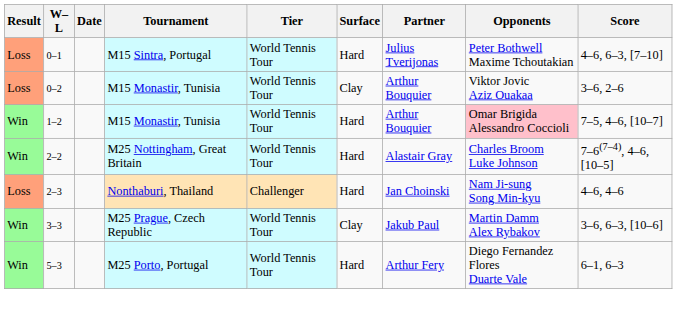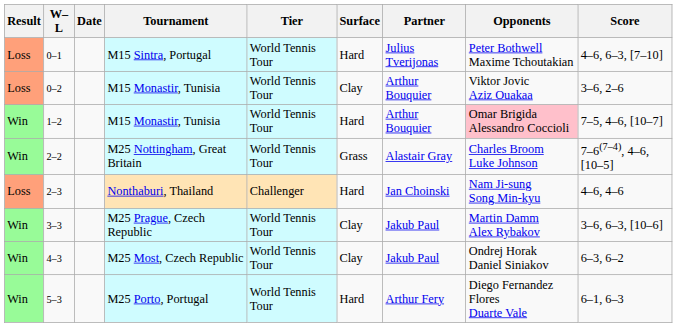2–2 | Surface: Hard -> Grass
+ row: Win | 4–3 | M25 Most, Czech Republic | World Tennis Tour | Clay | Jakub Paul | Ondrej Horak Daniel Siniakov | 6–3, 6–2
